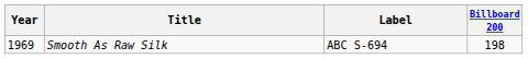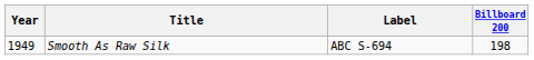Smooth As Raw Silk | Year: 1969 -> 1949
